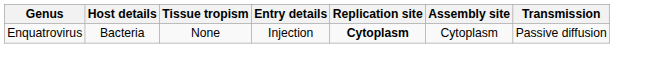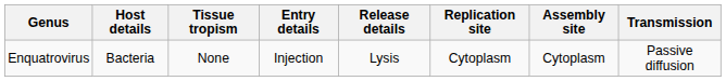+ column: Release details | Lysis
Enquatrovirus | Replication site: bold -> normal
